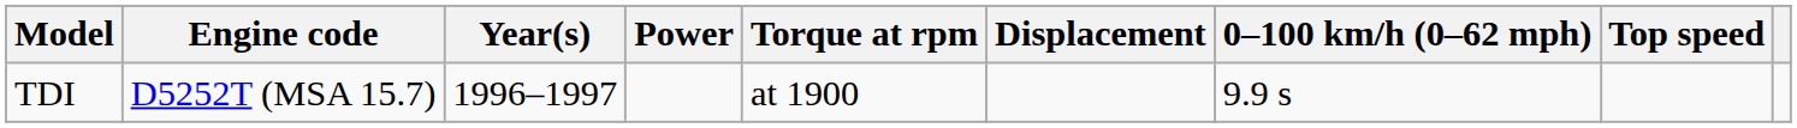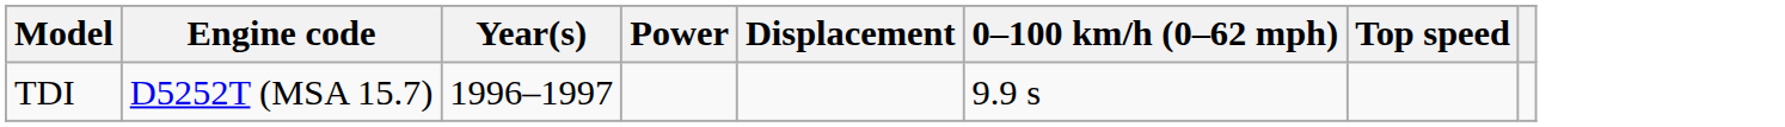- column: Torque at rpm | at 1900
